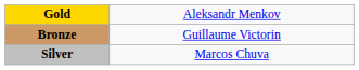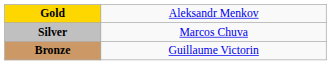rows swapped: Silver <-> Bronze
